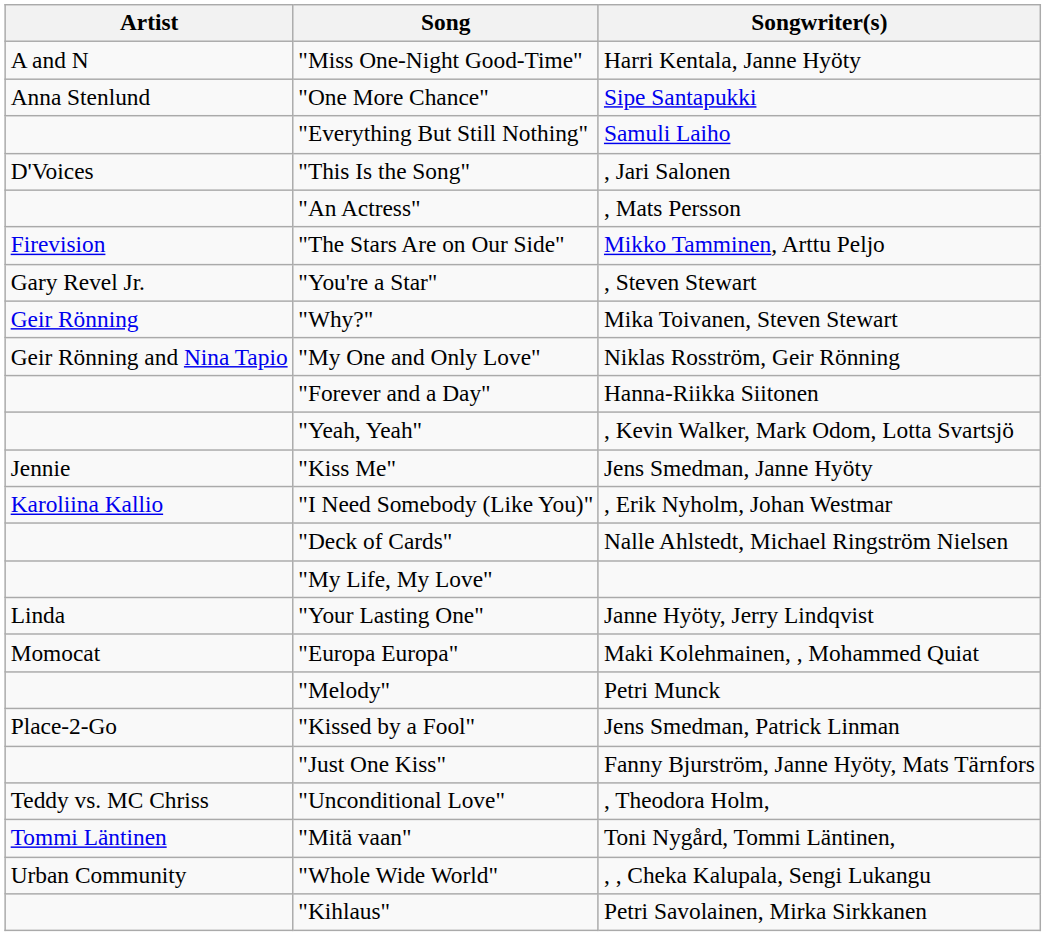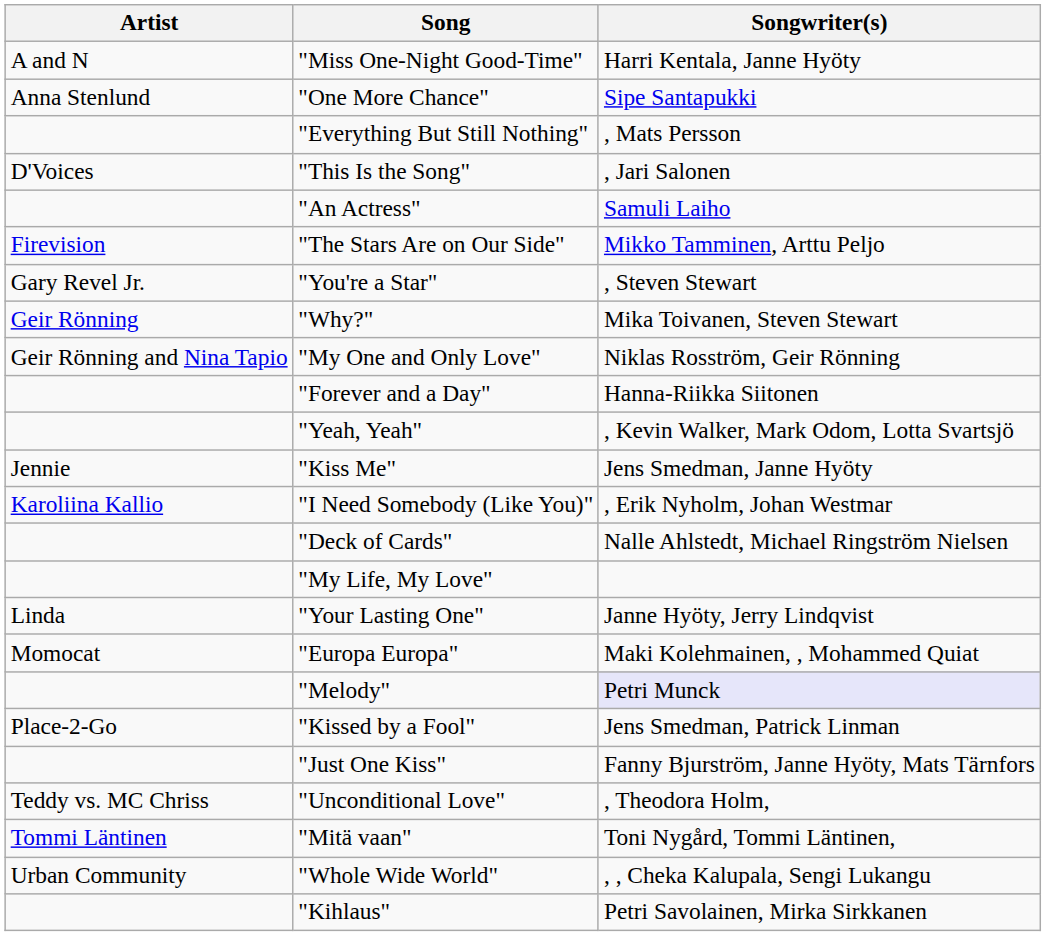"Everything But Still Nothing" | Songwriter(s): Samuli Laiho -> , Mats Persson
"An Actress" | Songwriter(s): , Mats Persson -> Samuli Laiho
"Melody" | Songwriter(s): no background -> lavender background
